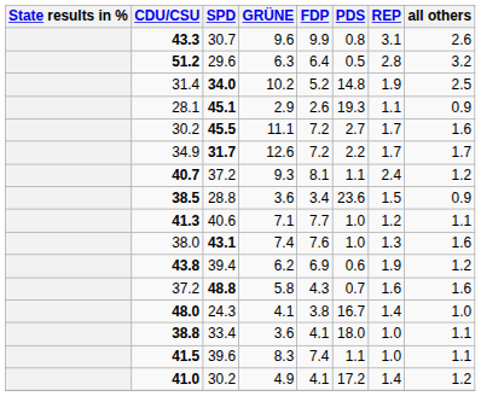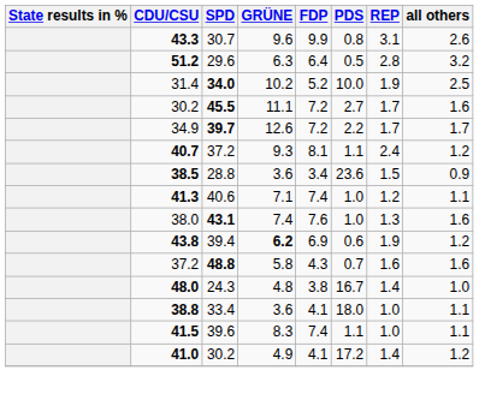31.4 | PDS: 14.8 -> 10.0
- row: 28.1 | 45.1 | 2.9 | 2.6 | 19.3 | 1.1 | 0.9
34.9 | SPD: 31.7 -> 39.7
41.3 | FDP: 7.7 -> 7.4
43.8 | GRÜNE: normal -> bold
48.0 | GRÜNE: 4.1 -> 4.8
